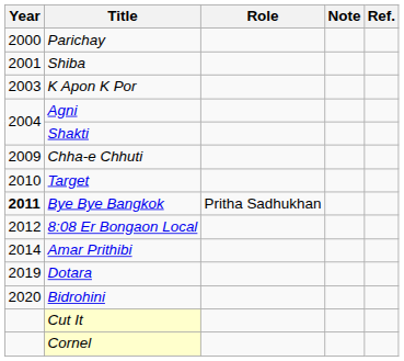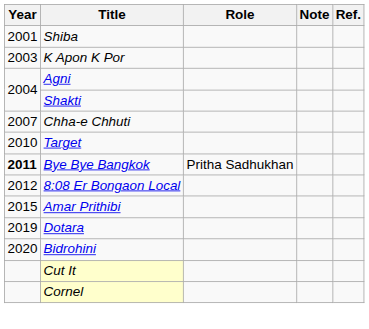- row: 2000 | Parichay
Chha-e Chhuti | Year: 2009 -> 2007
Amar Prithibi | Year: 2014 -> 2015
